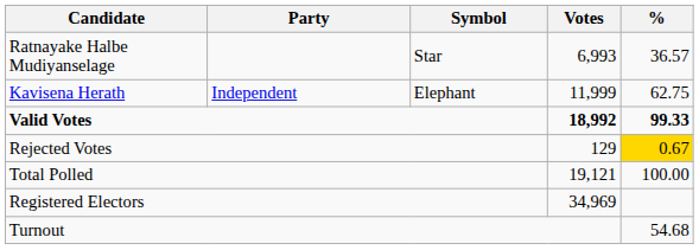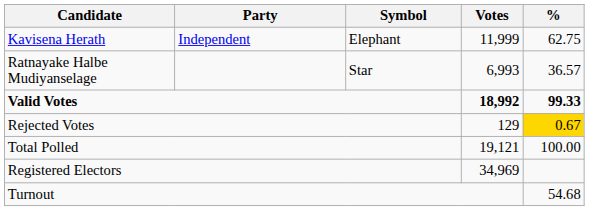rows swapped: Kavisena Herath <-> Ratnayake Halbe Mudiyanselage
